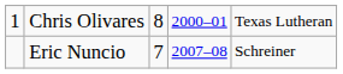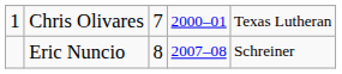Chris Olivares | column 3: 8 -> 7
Eric Nuncio | column 3: 7 -> 8
